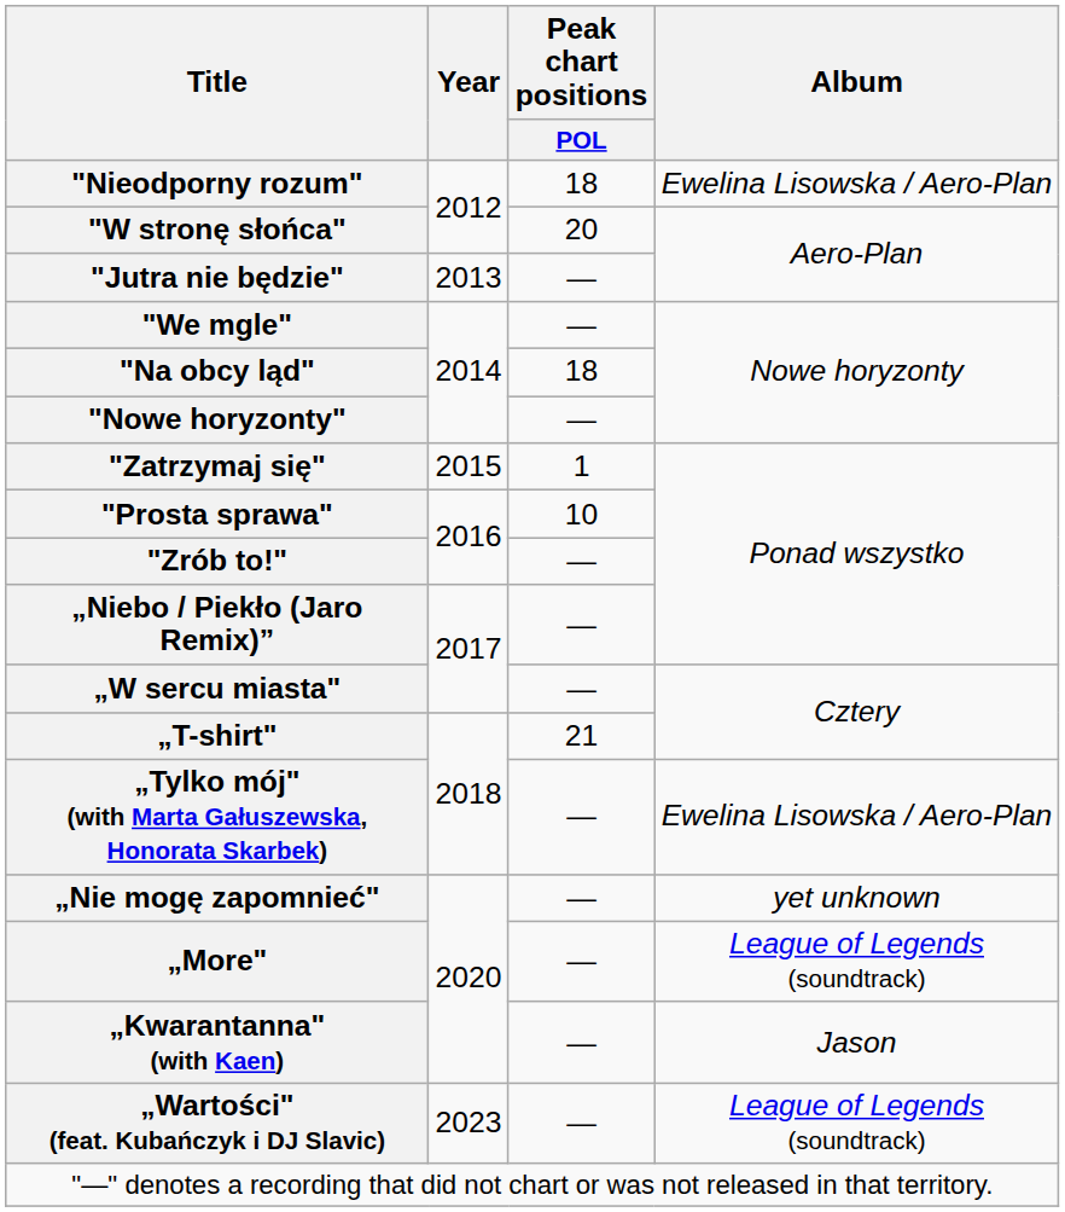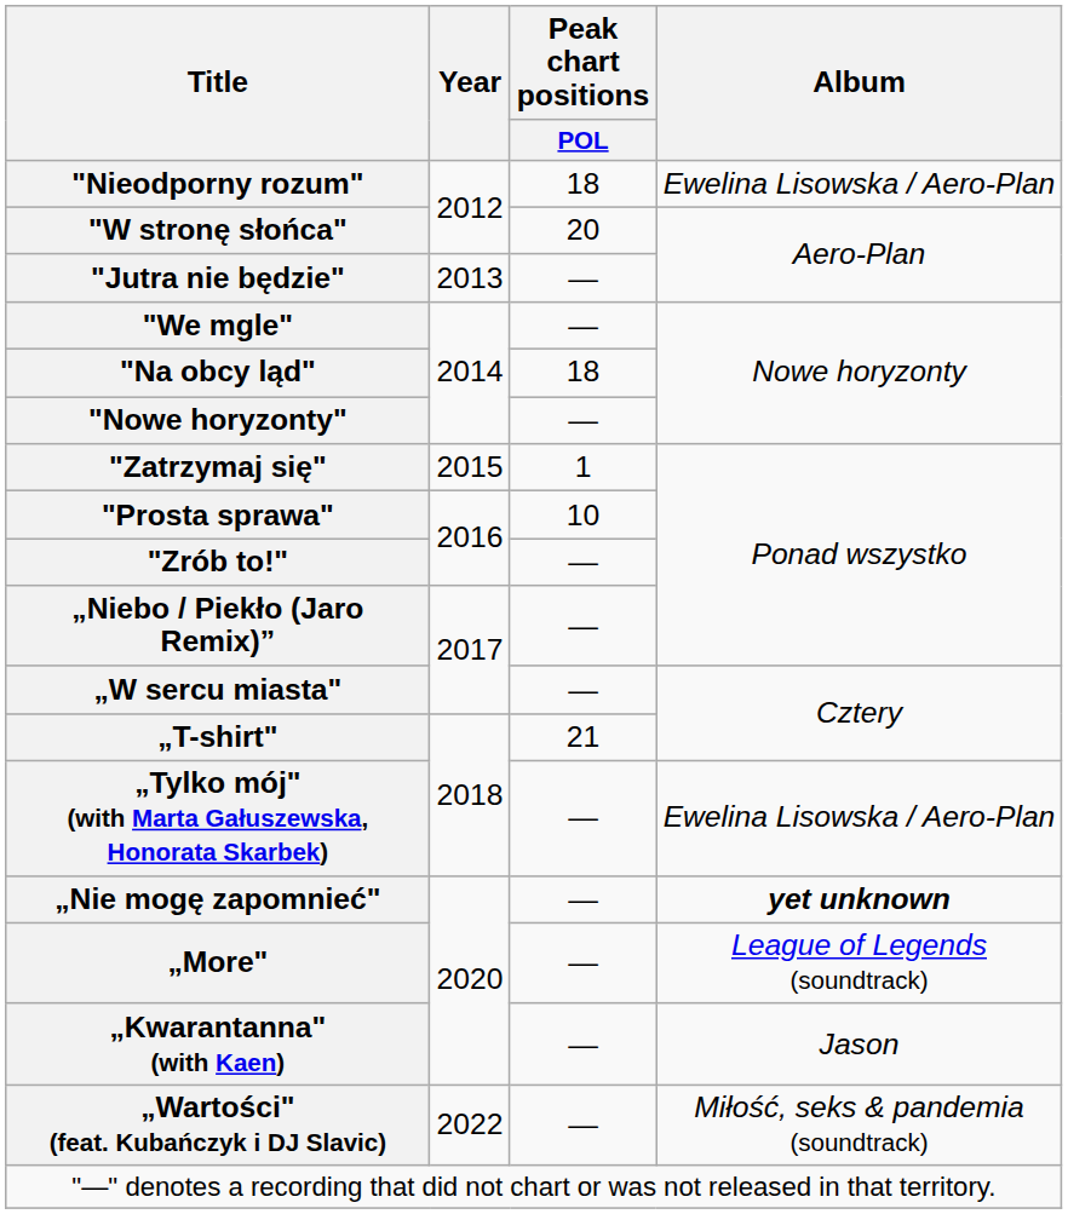„Nie mogę zapomnieć" | Album: normal -> bold
„Wartości" (feat. Kubańczyk i DJ Slavic) | Year: 2023 -> 2022
„Wartości" (feat. Kubańczyk i DJ Slavic) | Album: League of Legends (soundtrack) -> Miłość, seks & pandemia (soundtrack)
